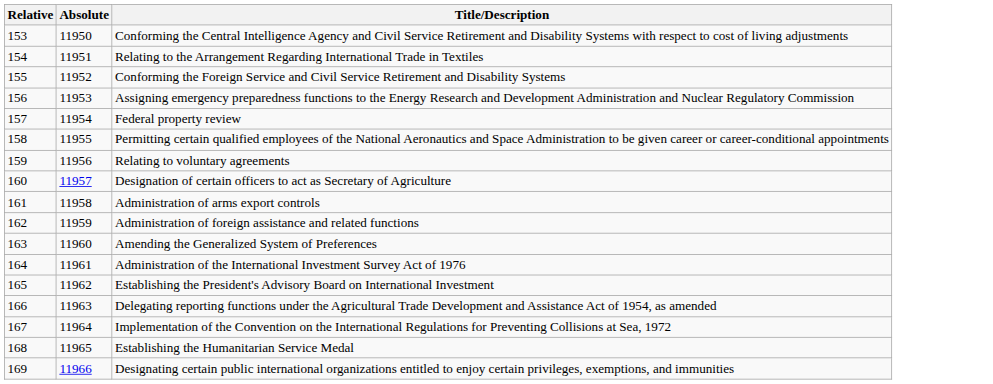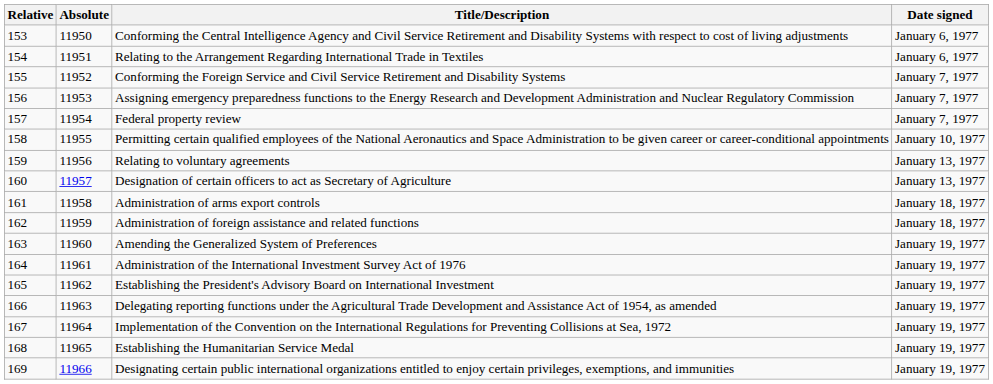+ column: Date signed | January 6, 1977 | January 6, 1977 | January 7, 1977 | January 7, 1977 | January 7, 1977 | January 10, 1977 | January 13, 1977 | January 13, 1977 | January 18, 1977 | January 18, 1977 | January 19, 1977 | January 19, 1977 | January 19, 1977 | January 19, 1977 | January 19, 1977 | January 19, 1977 | January 19, 1977
